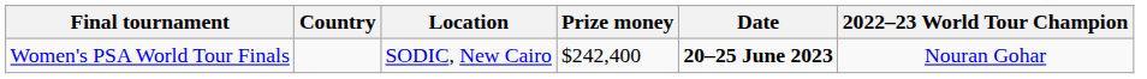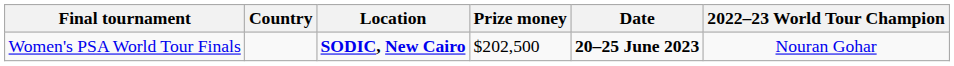Women's PSA World Tour Finals | Location: normal -> bold
Women's PSA World Tour Finals | Prize money: $242,400 -> $202,500
